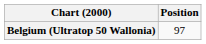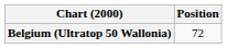Belgium (Ultratop 50 Wallonia) | Position: 97 -> 72
